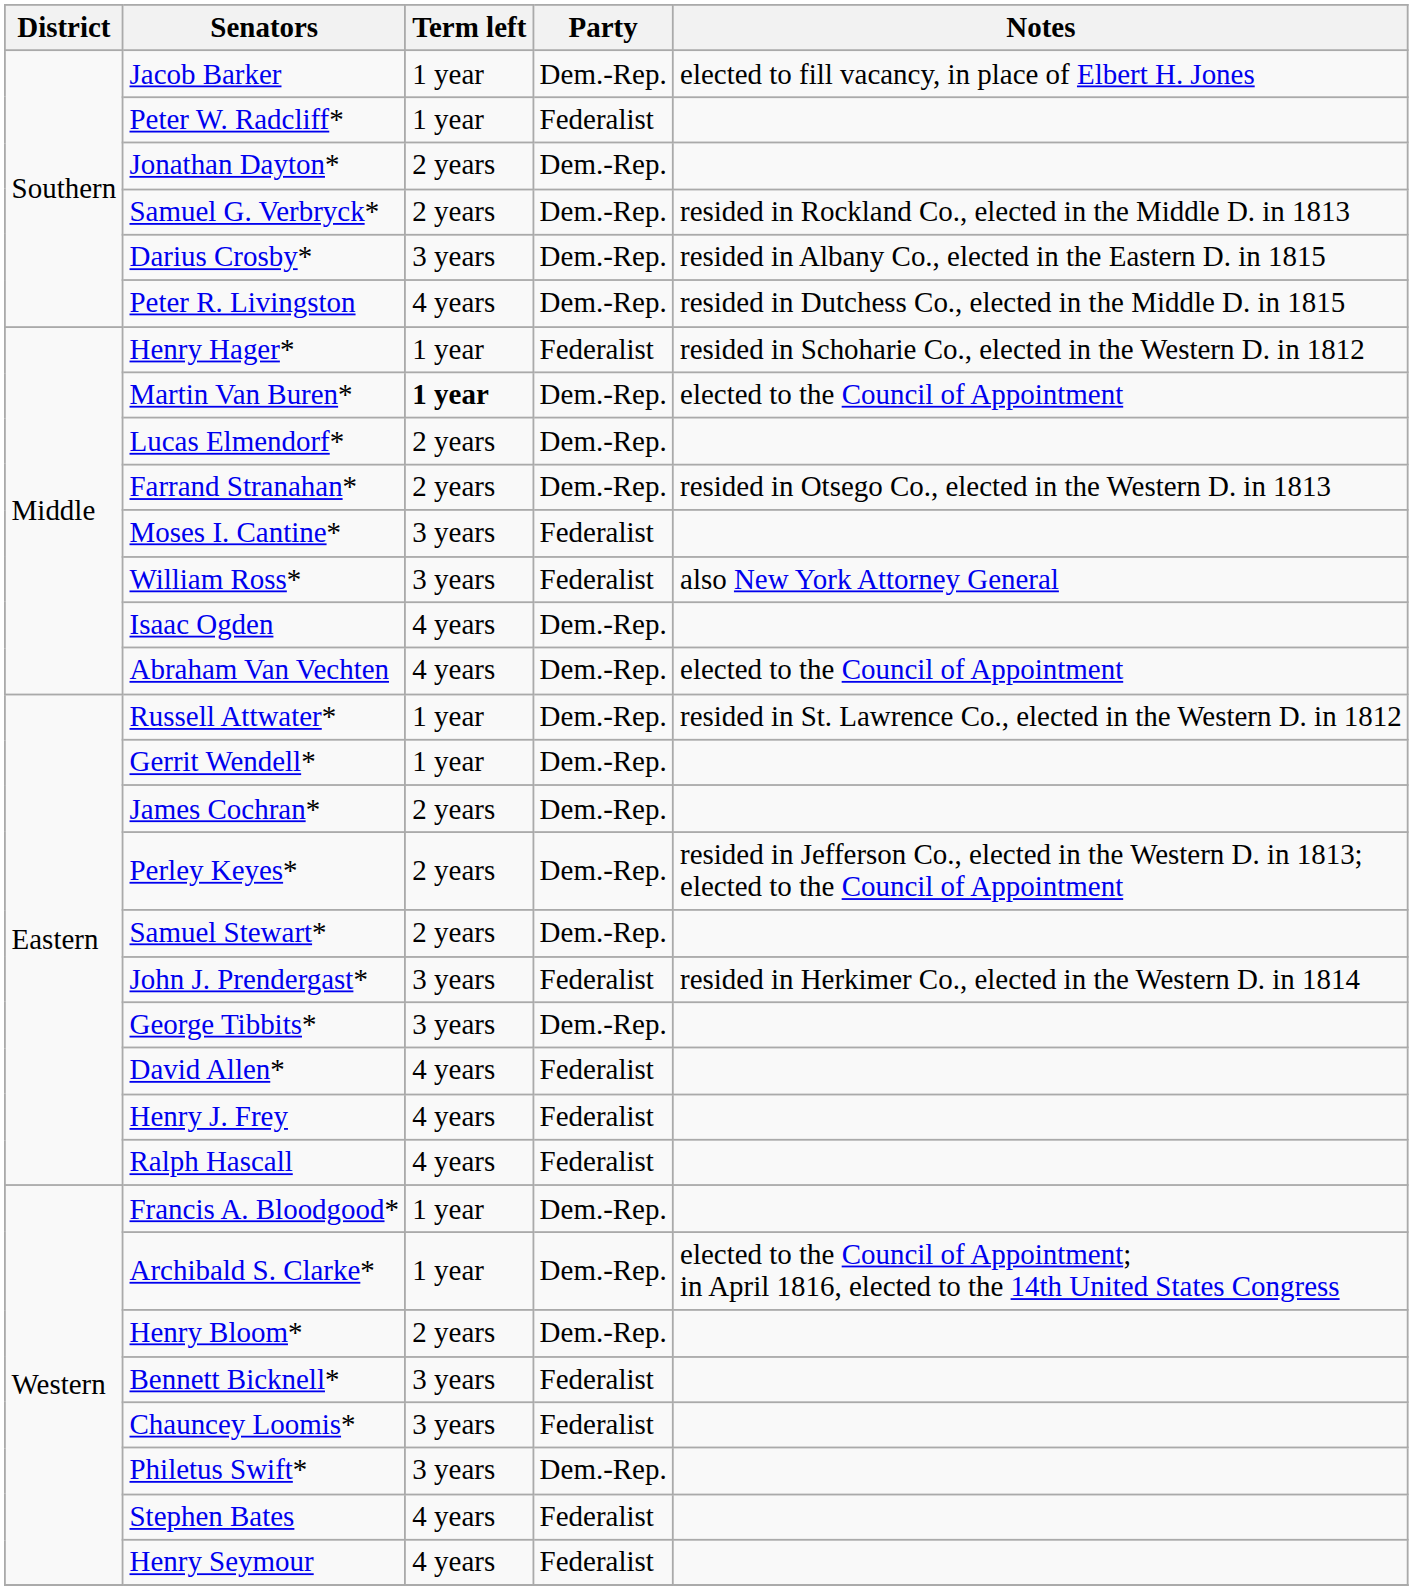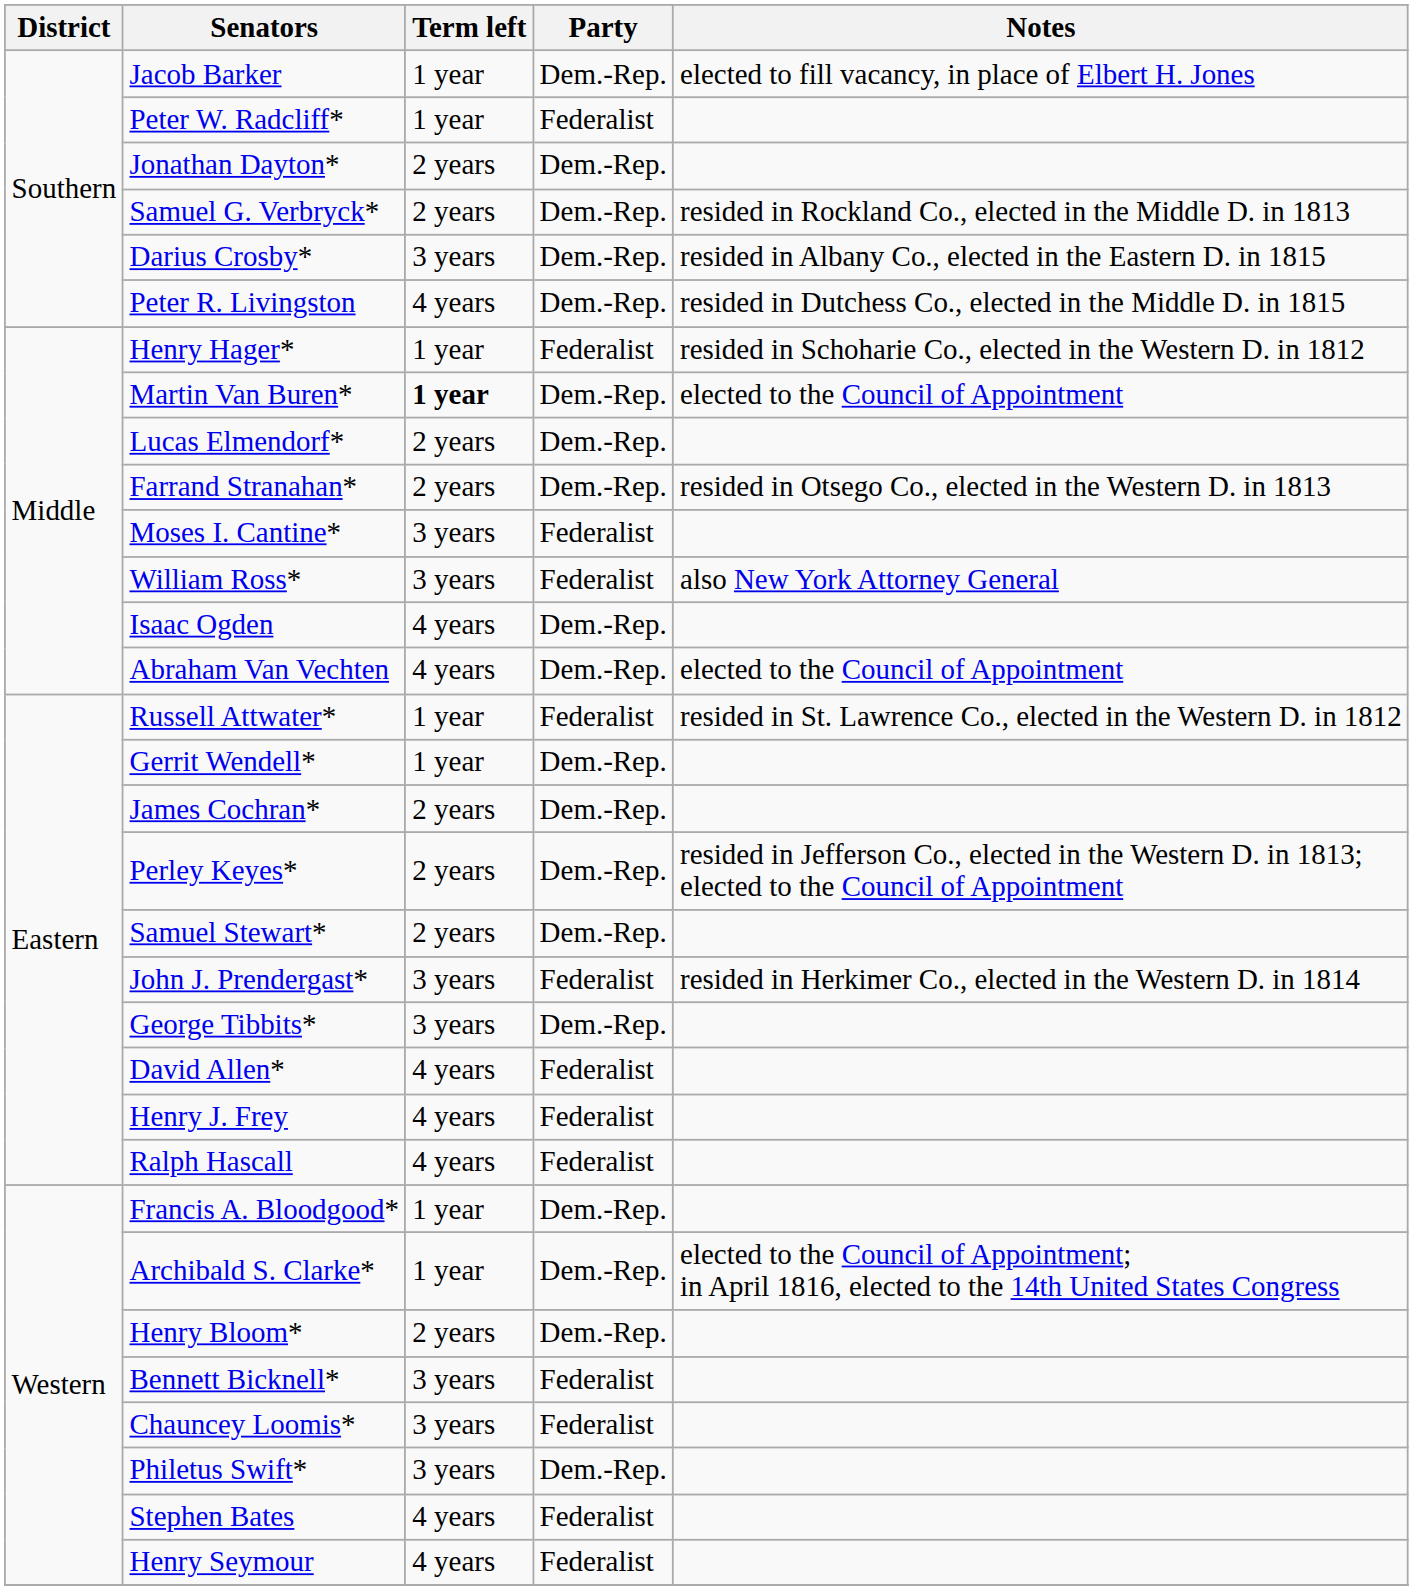Russell Attwater* | Party: Dem.-Rep. -> Federalist
